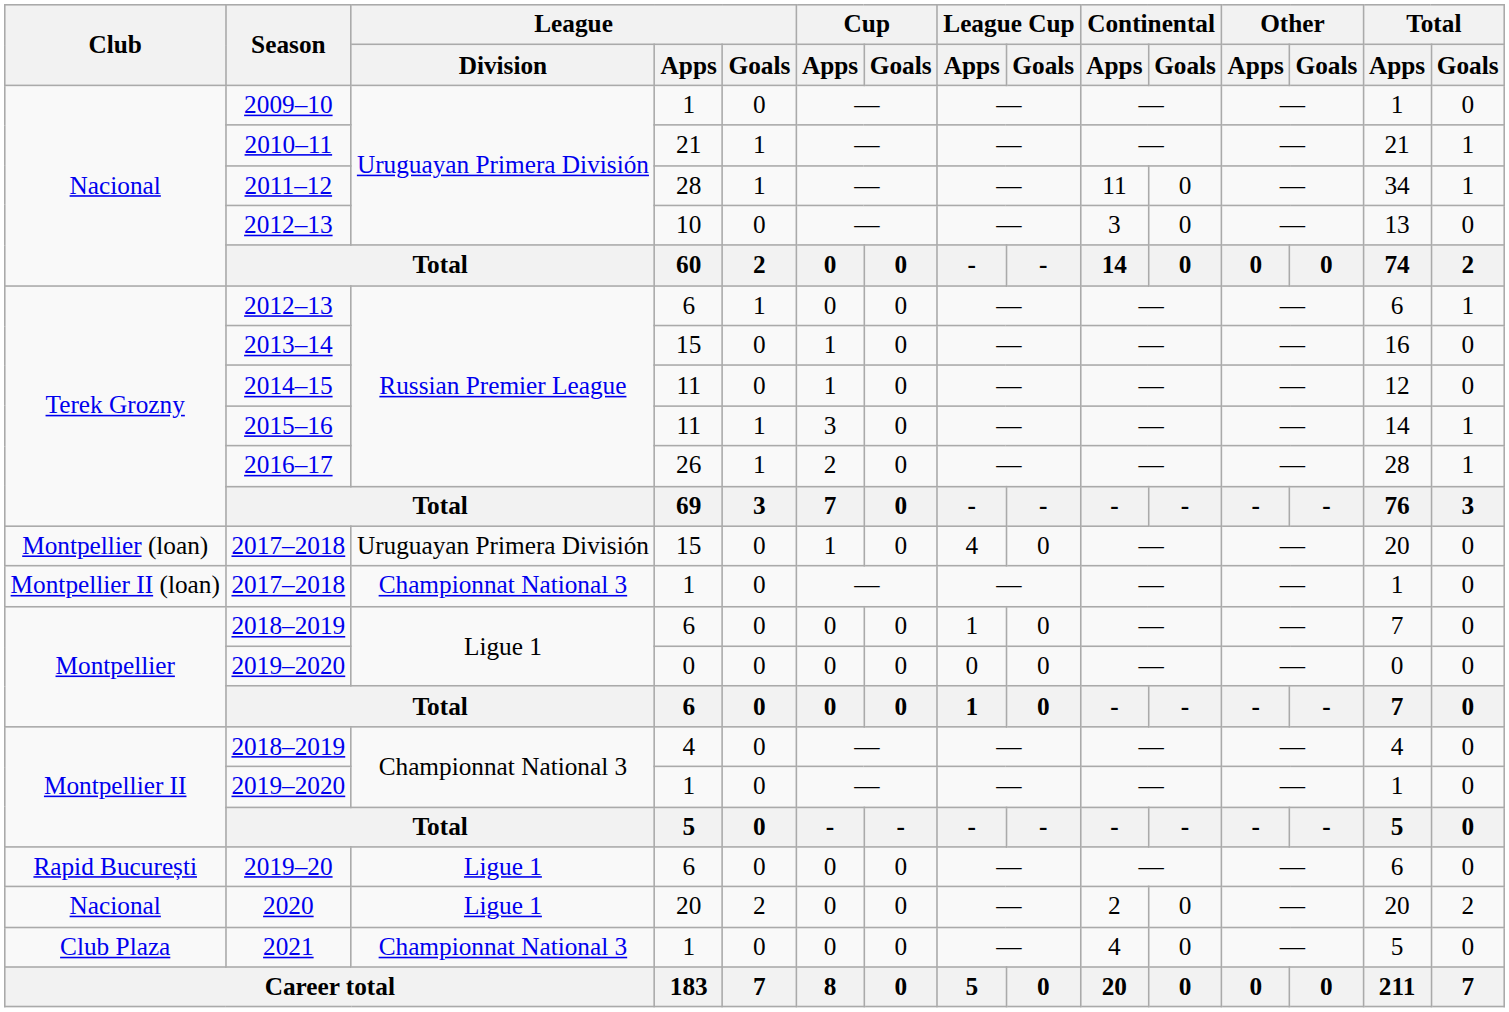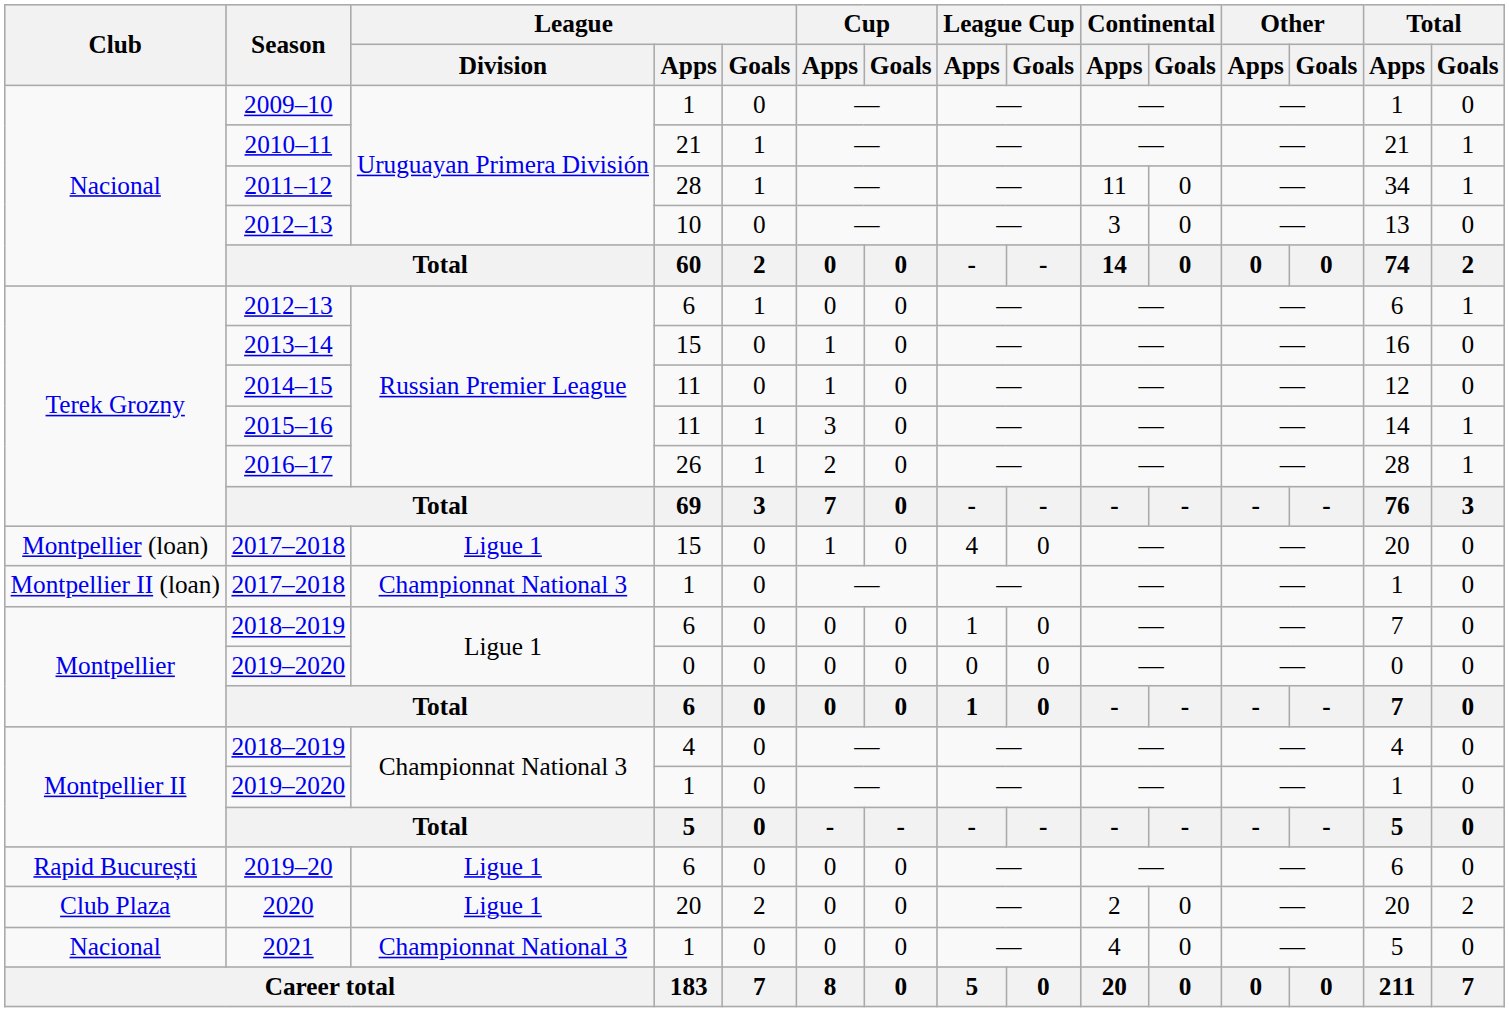2017–2018 / 15 | League / Division: Uruguayan Primera División -> Ligue 1
2020 | Club: Nacional -> Club Plaza
2021 | Club: Club Plaza -> Nacional
